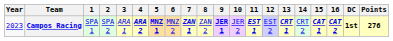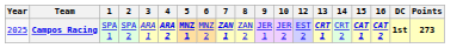- column: 11 | EST 1
Campos Racing | Year: 2023 -> 2025
Campos Racing | 9: bold -> normal
Campos Racing | Points: 276 -> 273
